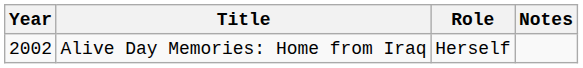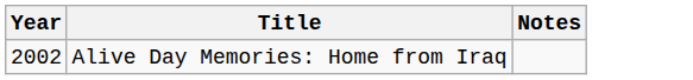- column: Role | Herself
